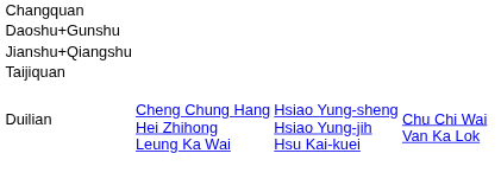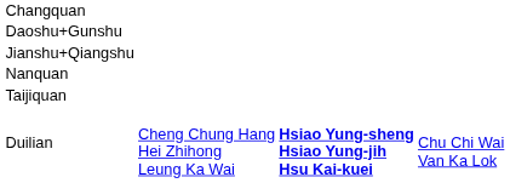+ row: Nanquan
Duilian | column 3: normal -> bold
